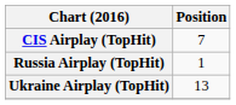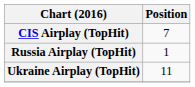Ukraine Airplay (TopHit) | Position: 13 -> 11
